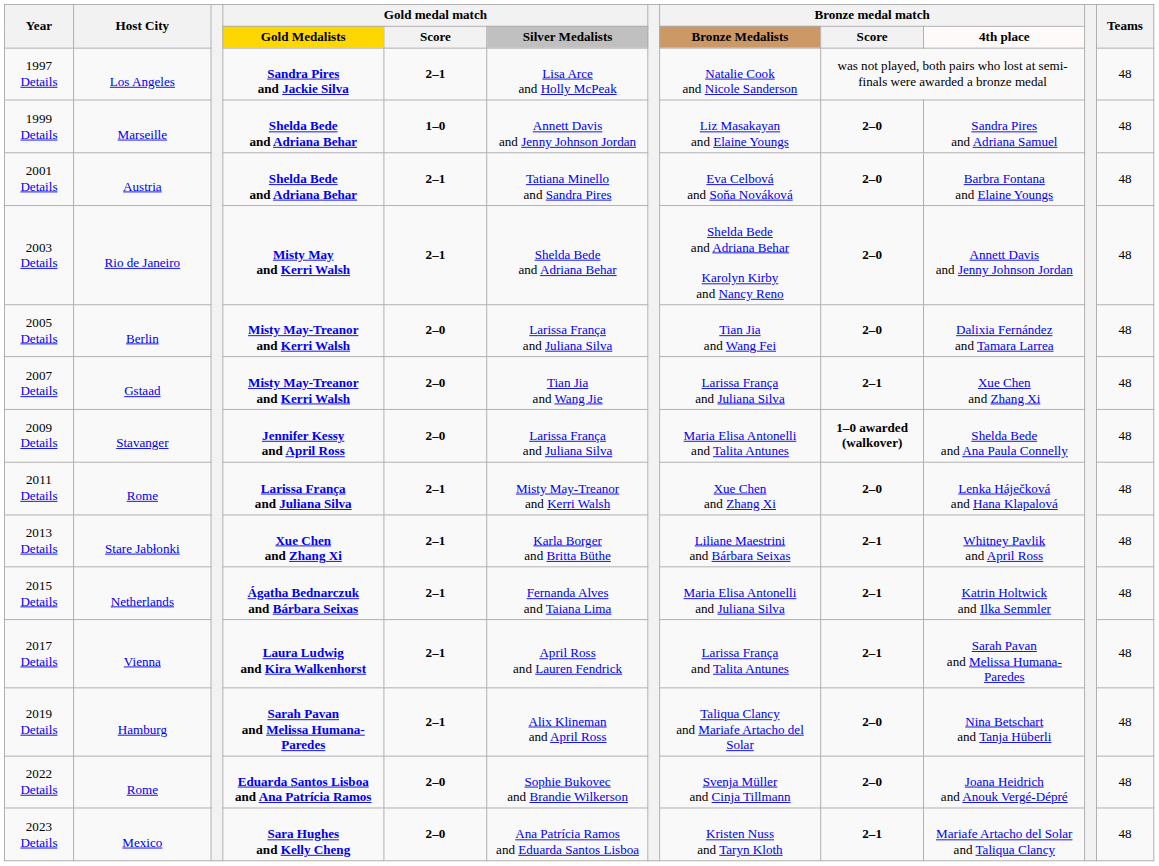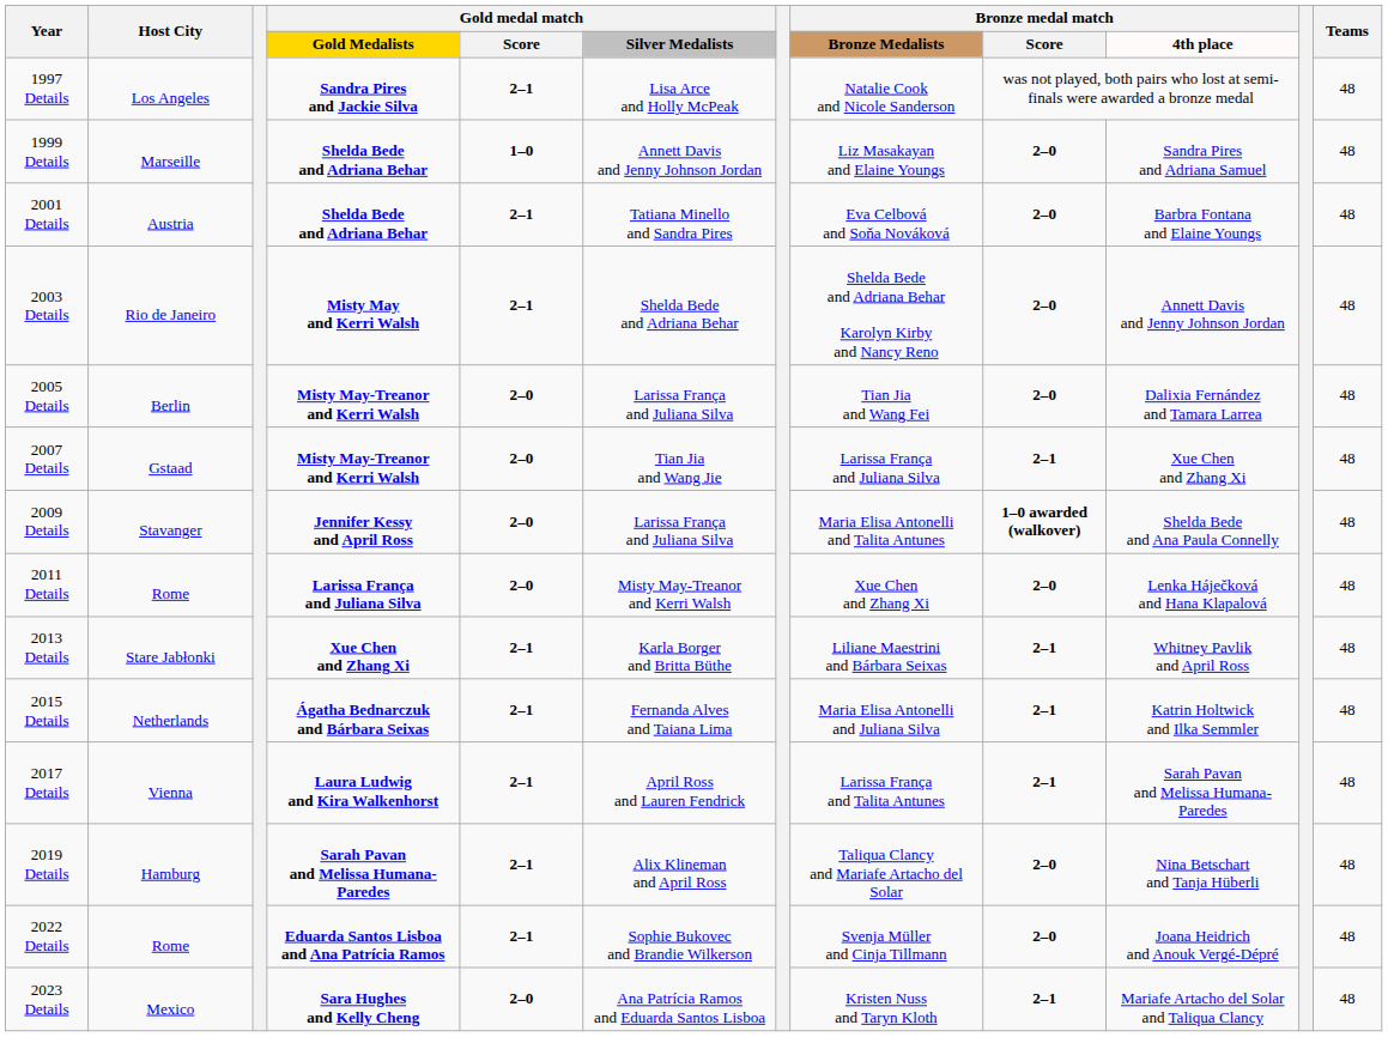2011 Details | Gold medal match / Score: 2–1 -> 2–0
2022 Details | Gold medal match / Score: 2–0 -> 2–1
